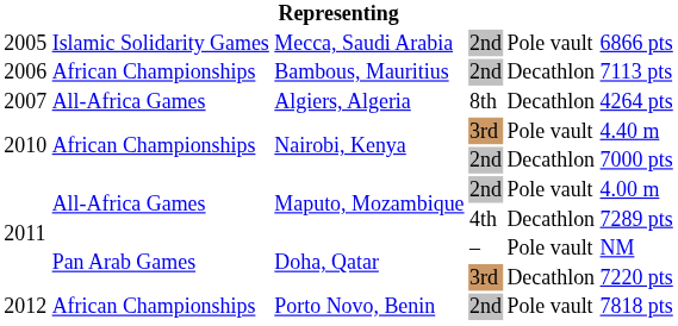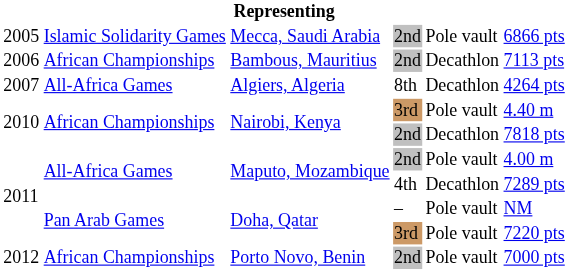Nairobi, Kenya / 2nd | column 6: 7000 pts -> 7818 pts
Doha, Qatar / 3rd | column 5: Decathlon -> Pole vault
Porto Novo, Benin | column 6: 7818 pts -> 7000 pts
